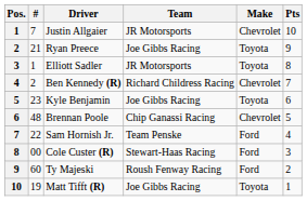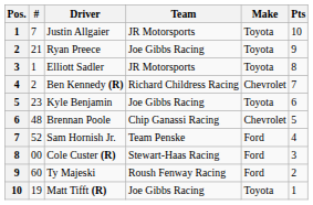Justin Allgaier | Make: Chevrolet -> Toyota
Sam Hornish Jr. | #: 22 -> 52
